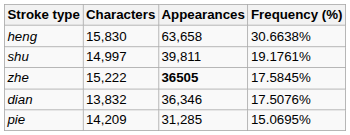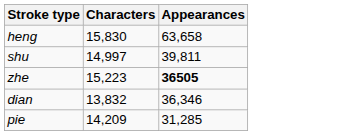- column: Frequency (%) | 30.6638% | 19.1761% | 17.5845% | 17.5076% | 15.0695%
zhe | Characters: 15,222 -> 15,223
